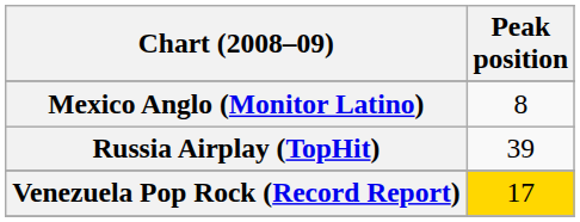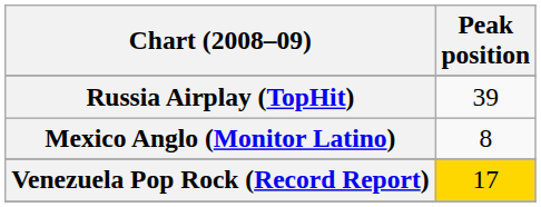rows swapped: Mexico Anglo (Monitor Latino) <-> Russia Airplay (TopHit)
